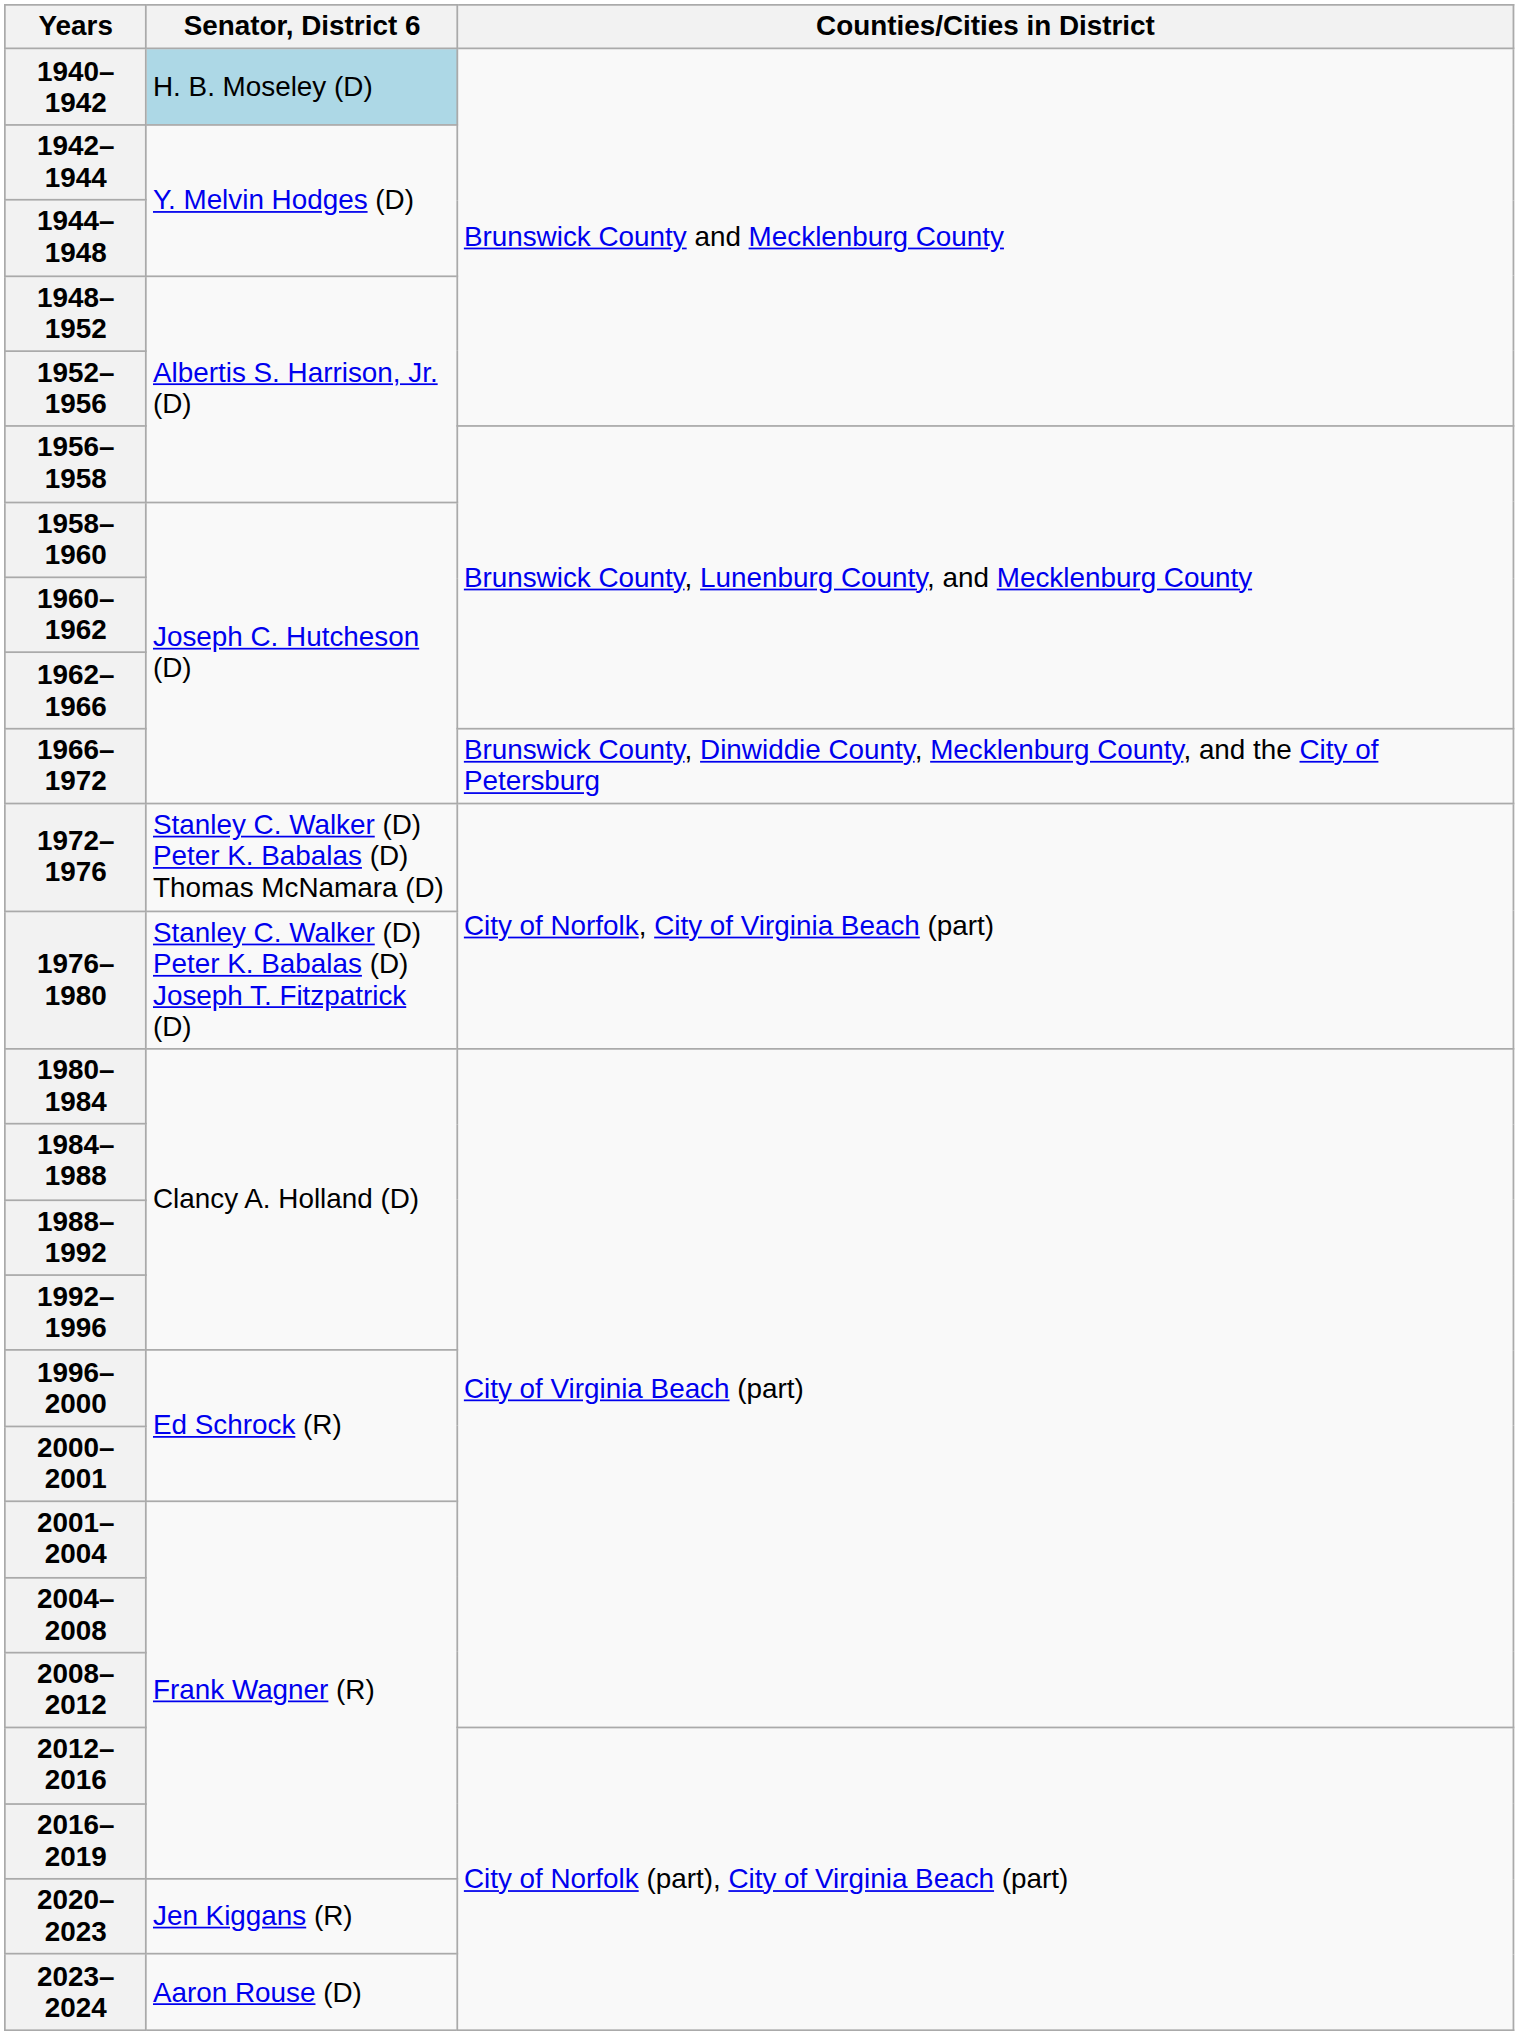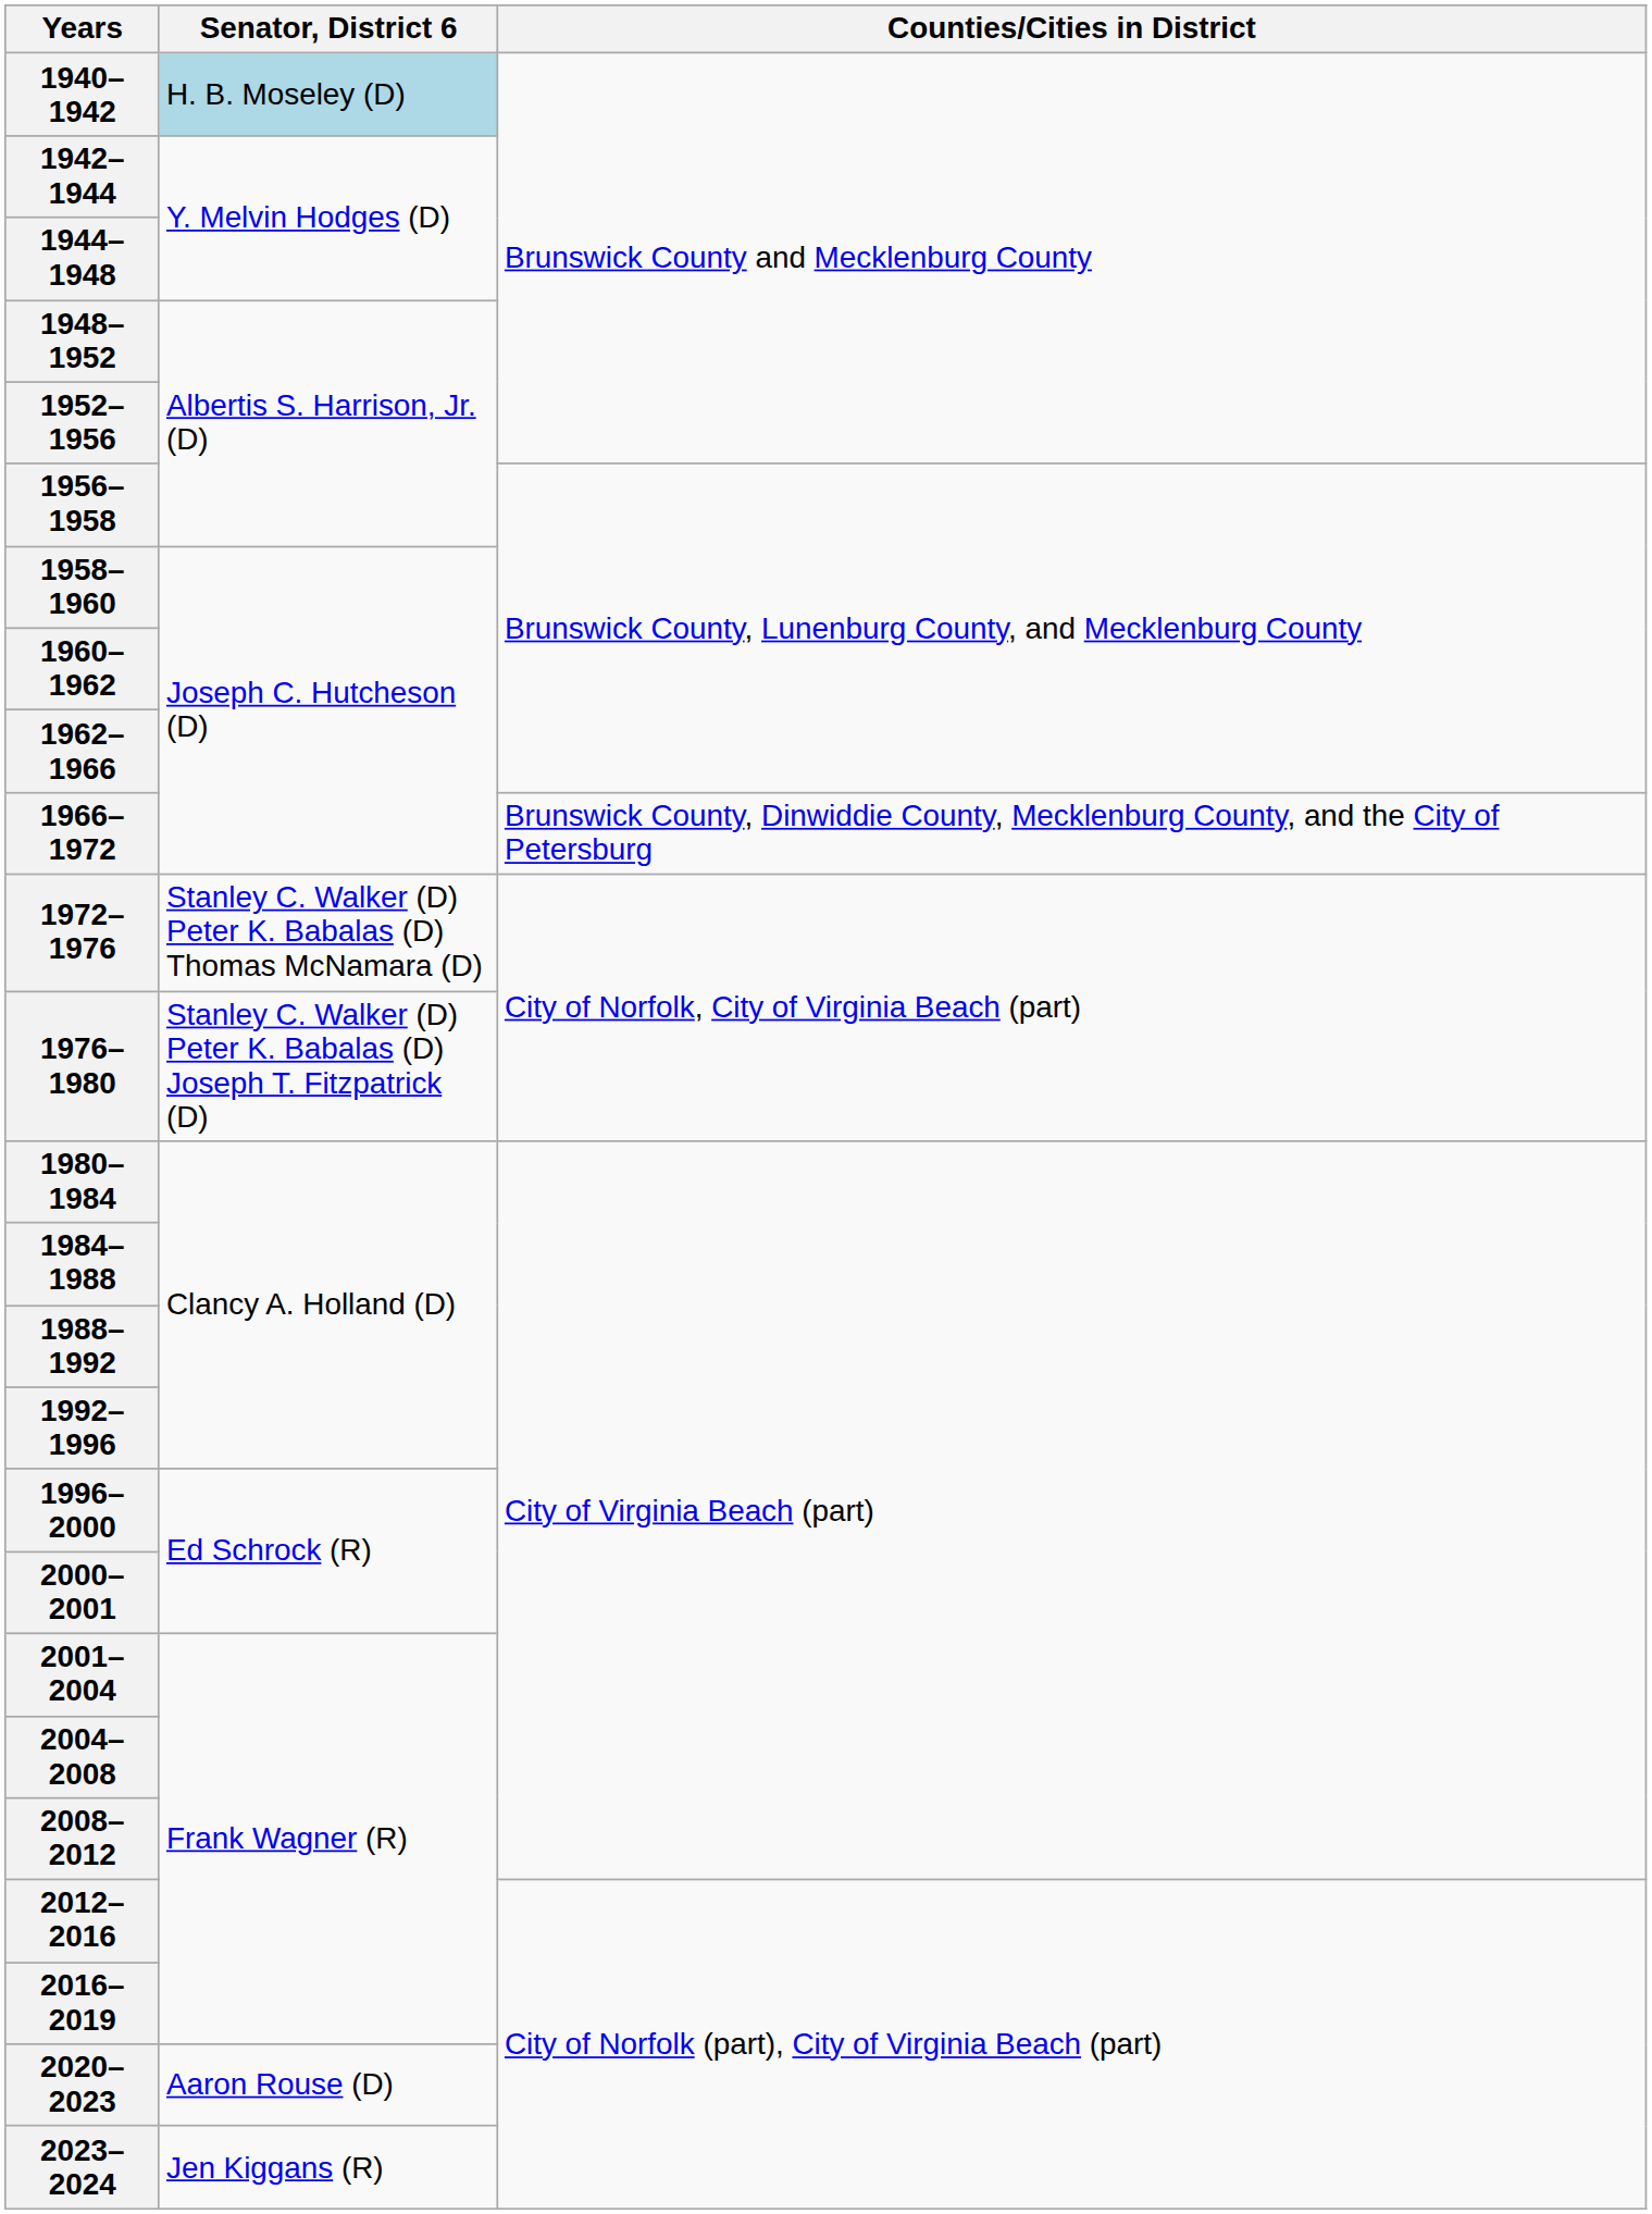2020–2023 | Senator, District 6: Jen Kiggans (R) -> Aaron Rouse (D)
2023–2024 | Senator, District 6: Aaron Rouse (D) -> Jen Kiggans (R)
